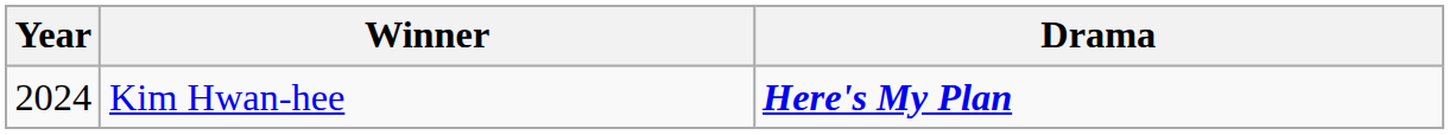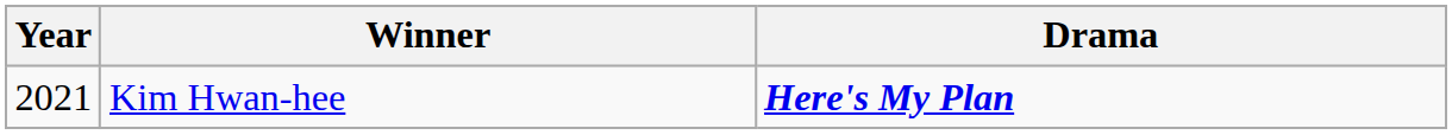Kim Hwan-hee | Year: 2024 -> 2021
